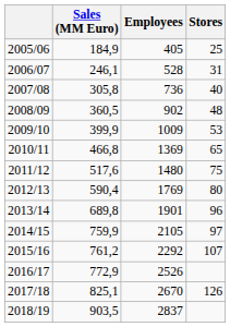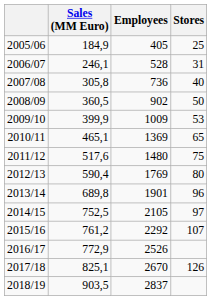2008/09 | Stores: 48 -> 50
2010/11 | Sales (MM Euro): 466,8 -> 465,1
2014/15 | Sales (MM Euro): 759,9 -> 752,5
